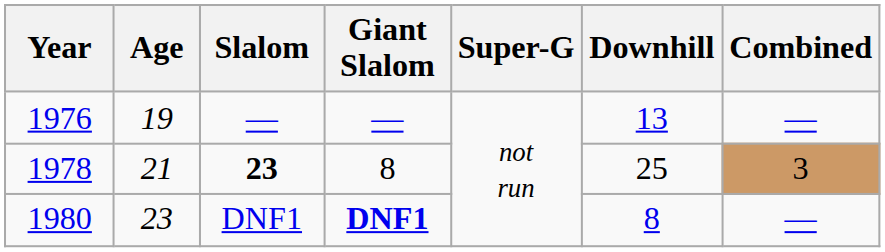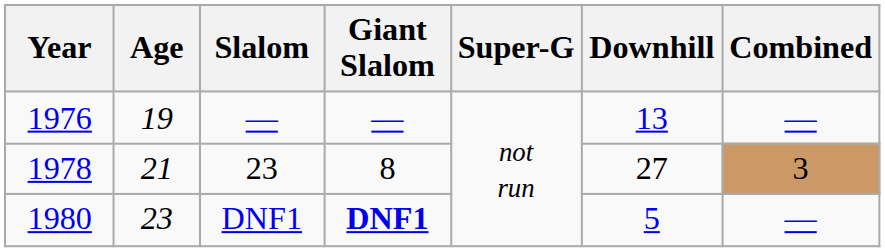1978 | Slalom: bold -> normal
1978 | Downhill: 25 -> 27
1980 | Downhill: 8 -> 5
